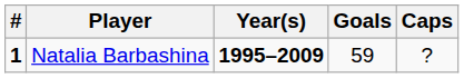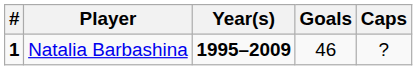Natalia Barbashina | Goals: 59 -> 46
